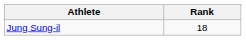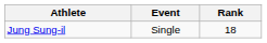+ column: Event | Single
